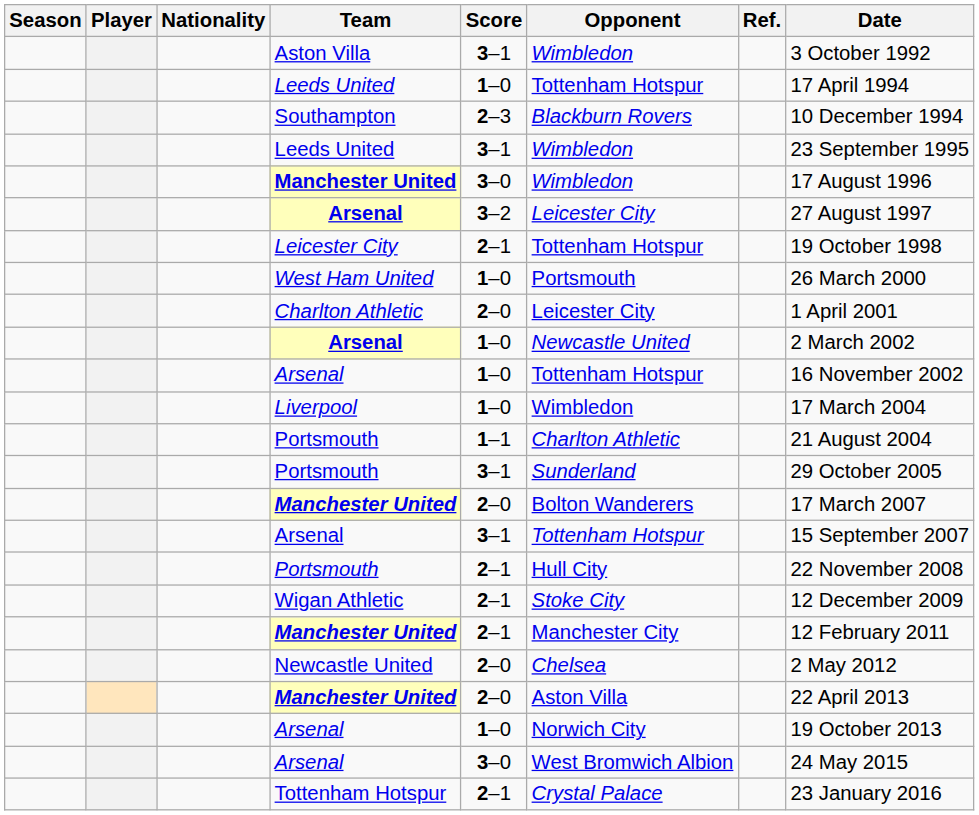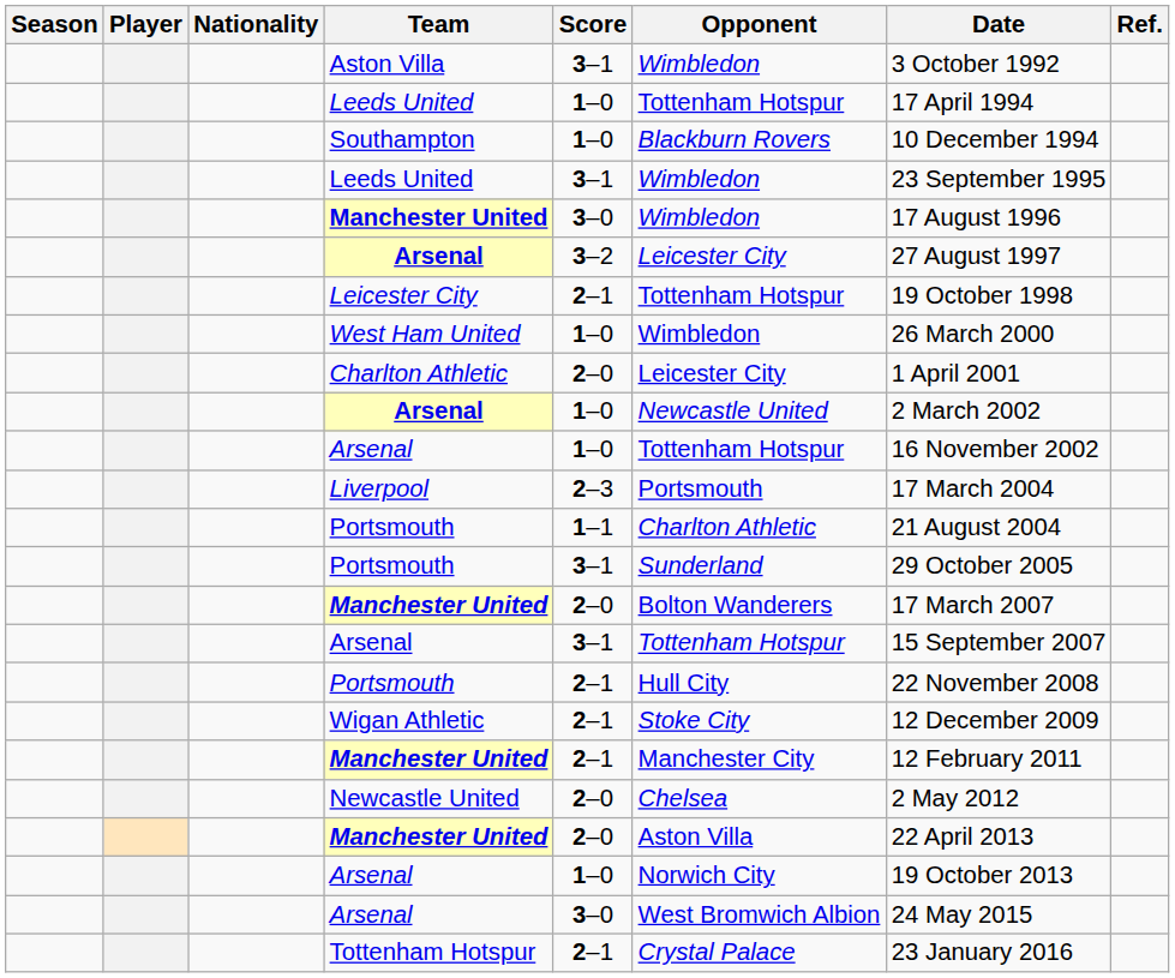columns swapped: Date <-> Ref.
Southampton | Score: 2–3 -> 1–0
West Ham United | Opponent: Portsmouth -> Wimbledon
Liverpool | Score: 1–0 -> 2–3
Liverpool | Opponent: Wimbledon -> Portsmouth
